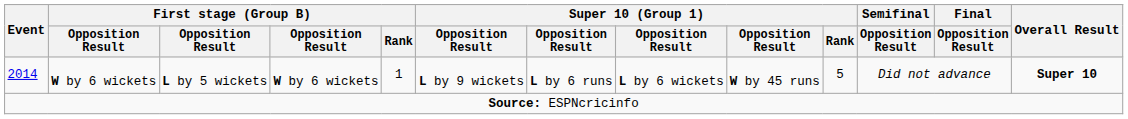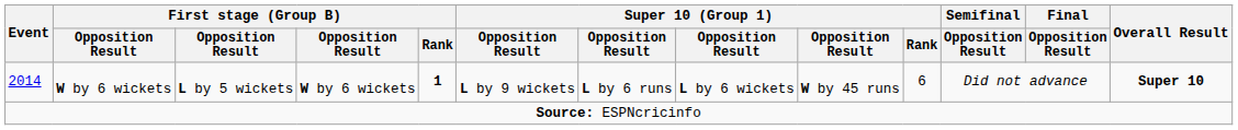2014 | First stage (Group B) / Rank: normal -> bold
2014 | Super 10 (Group 1) / Rank: 5 -> 6
